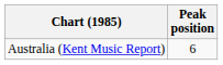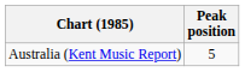Australia (Kent Music Report) | Peak position: 6 -> 5
